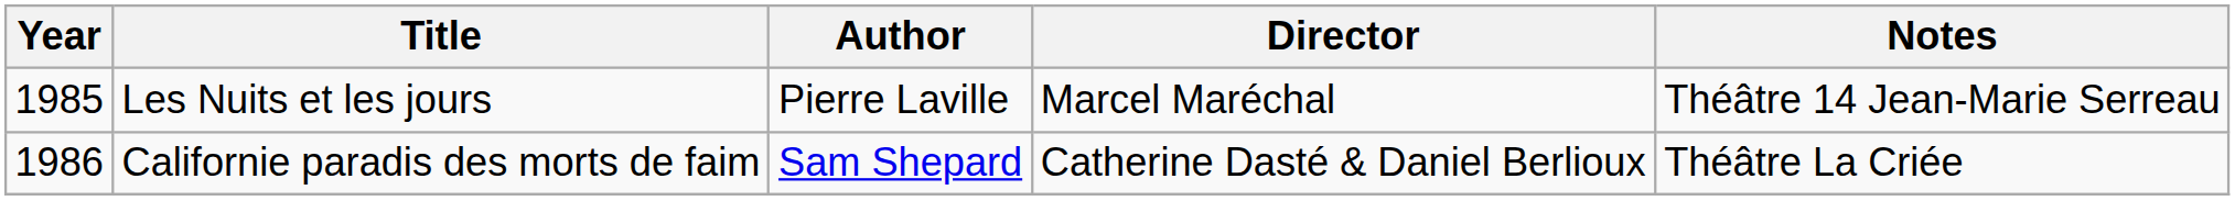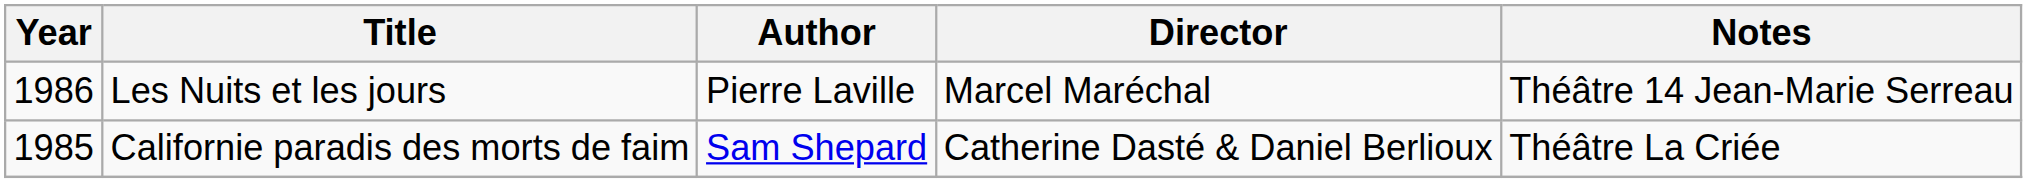Les Nuits et les jours | Year: 1985 -> 1986
Californie paradis des morts de faim | Year: 1986 -> 1985
